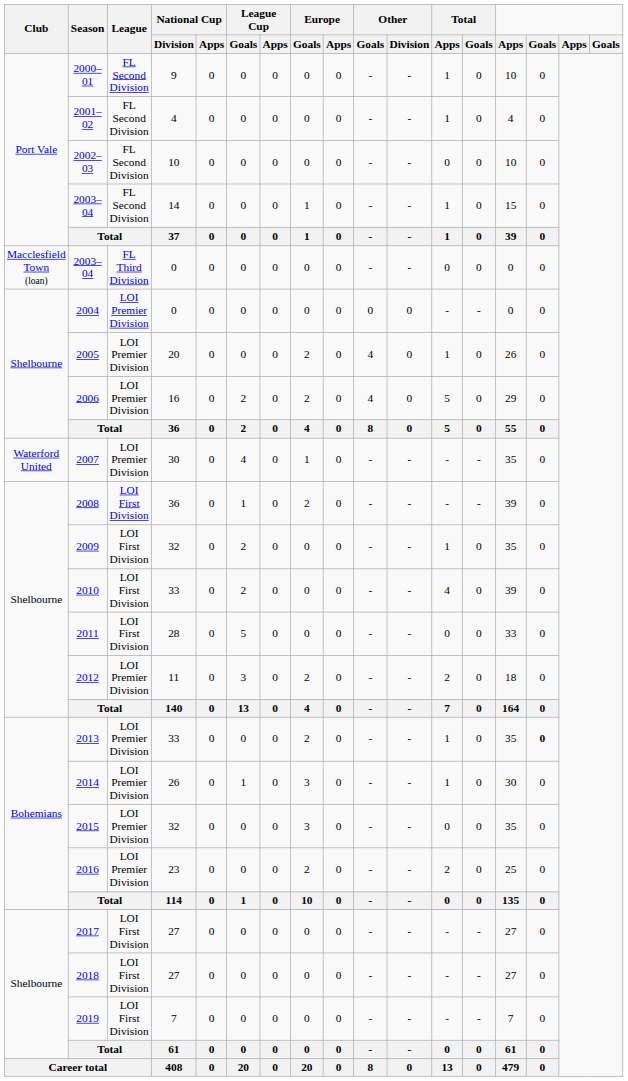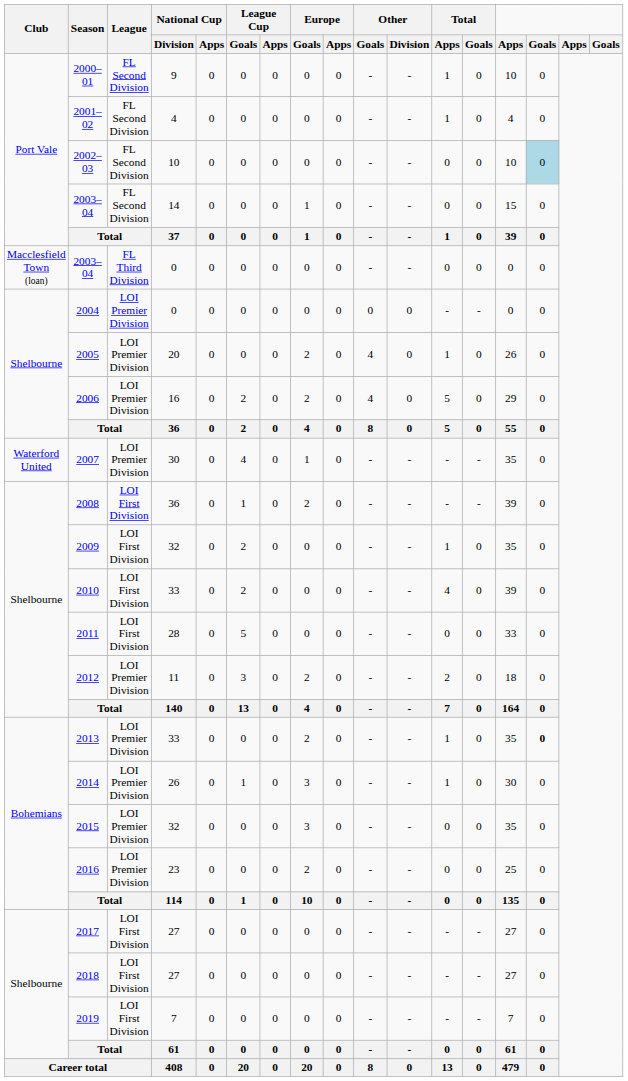2002–03 | column 15: no background -> lightblue background
2003–04 / 14 | Total / Apps: 1 -> 0
2016 | Total / Apps: 2 -> 0
